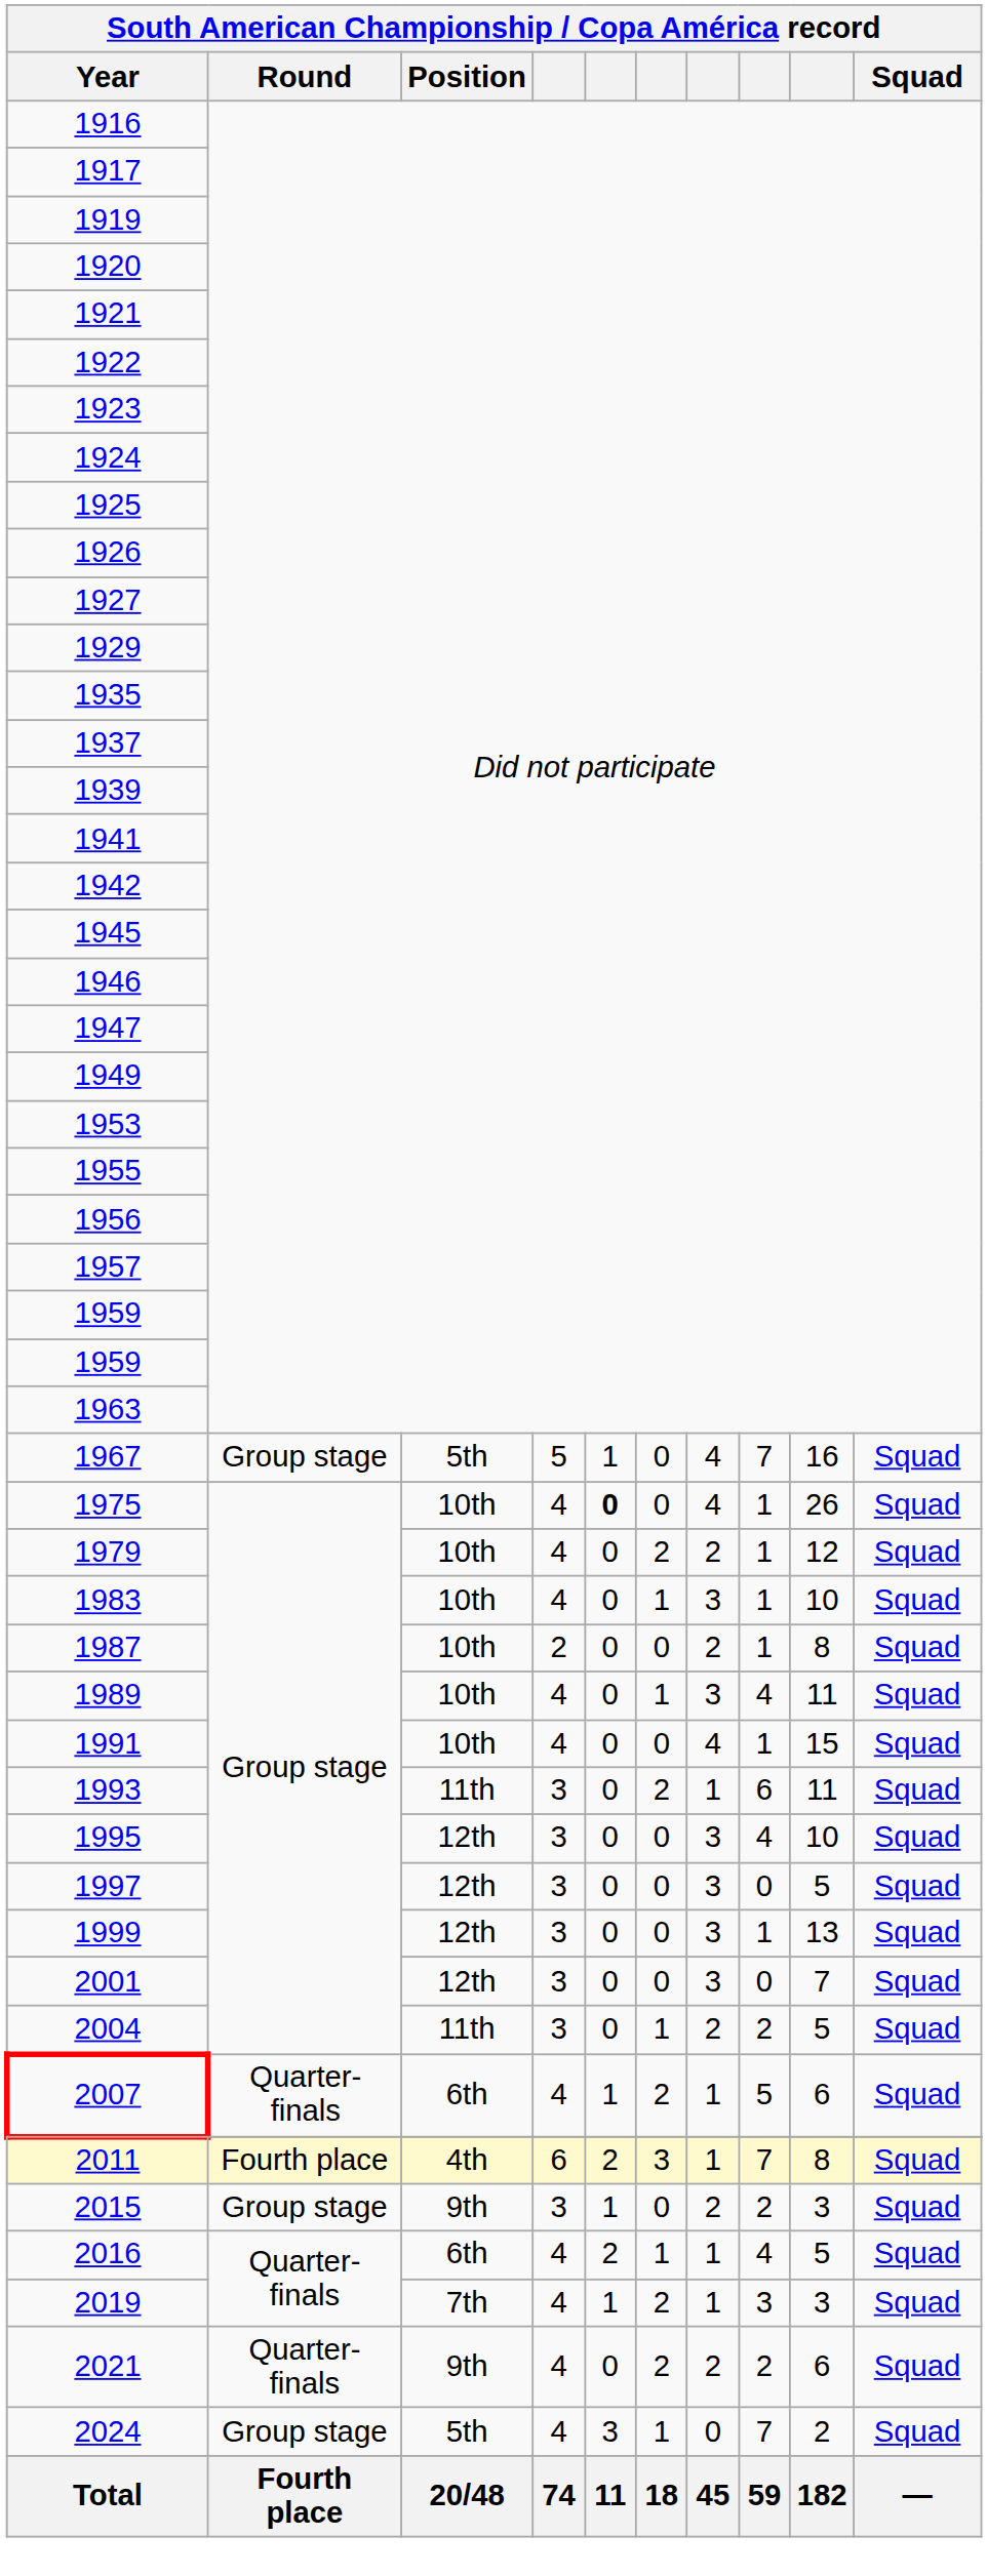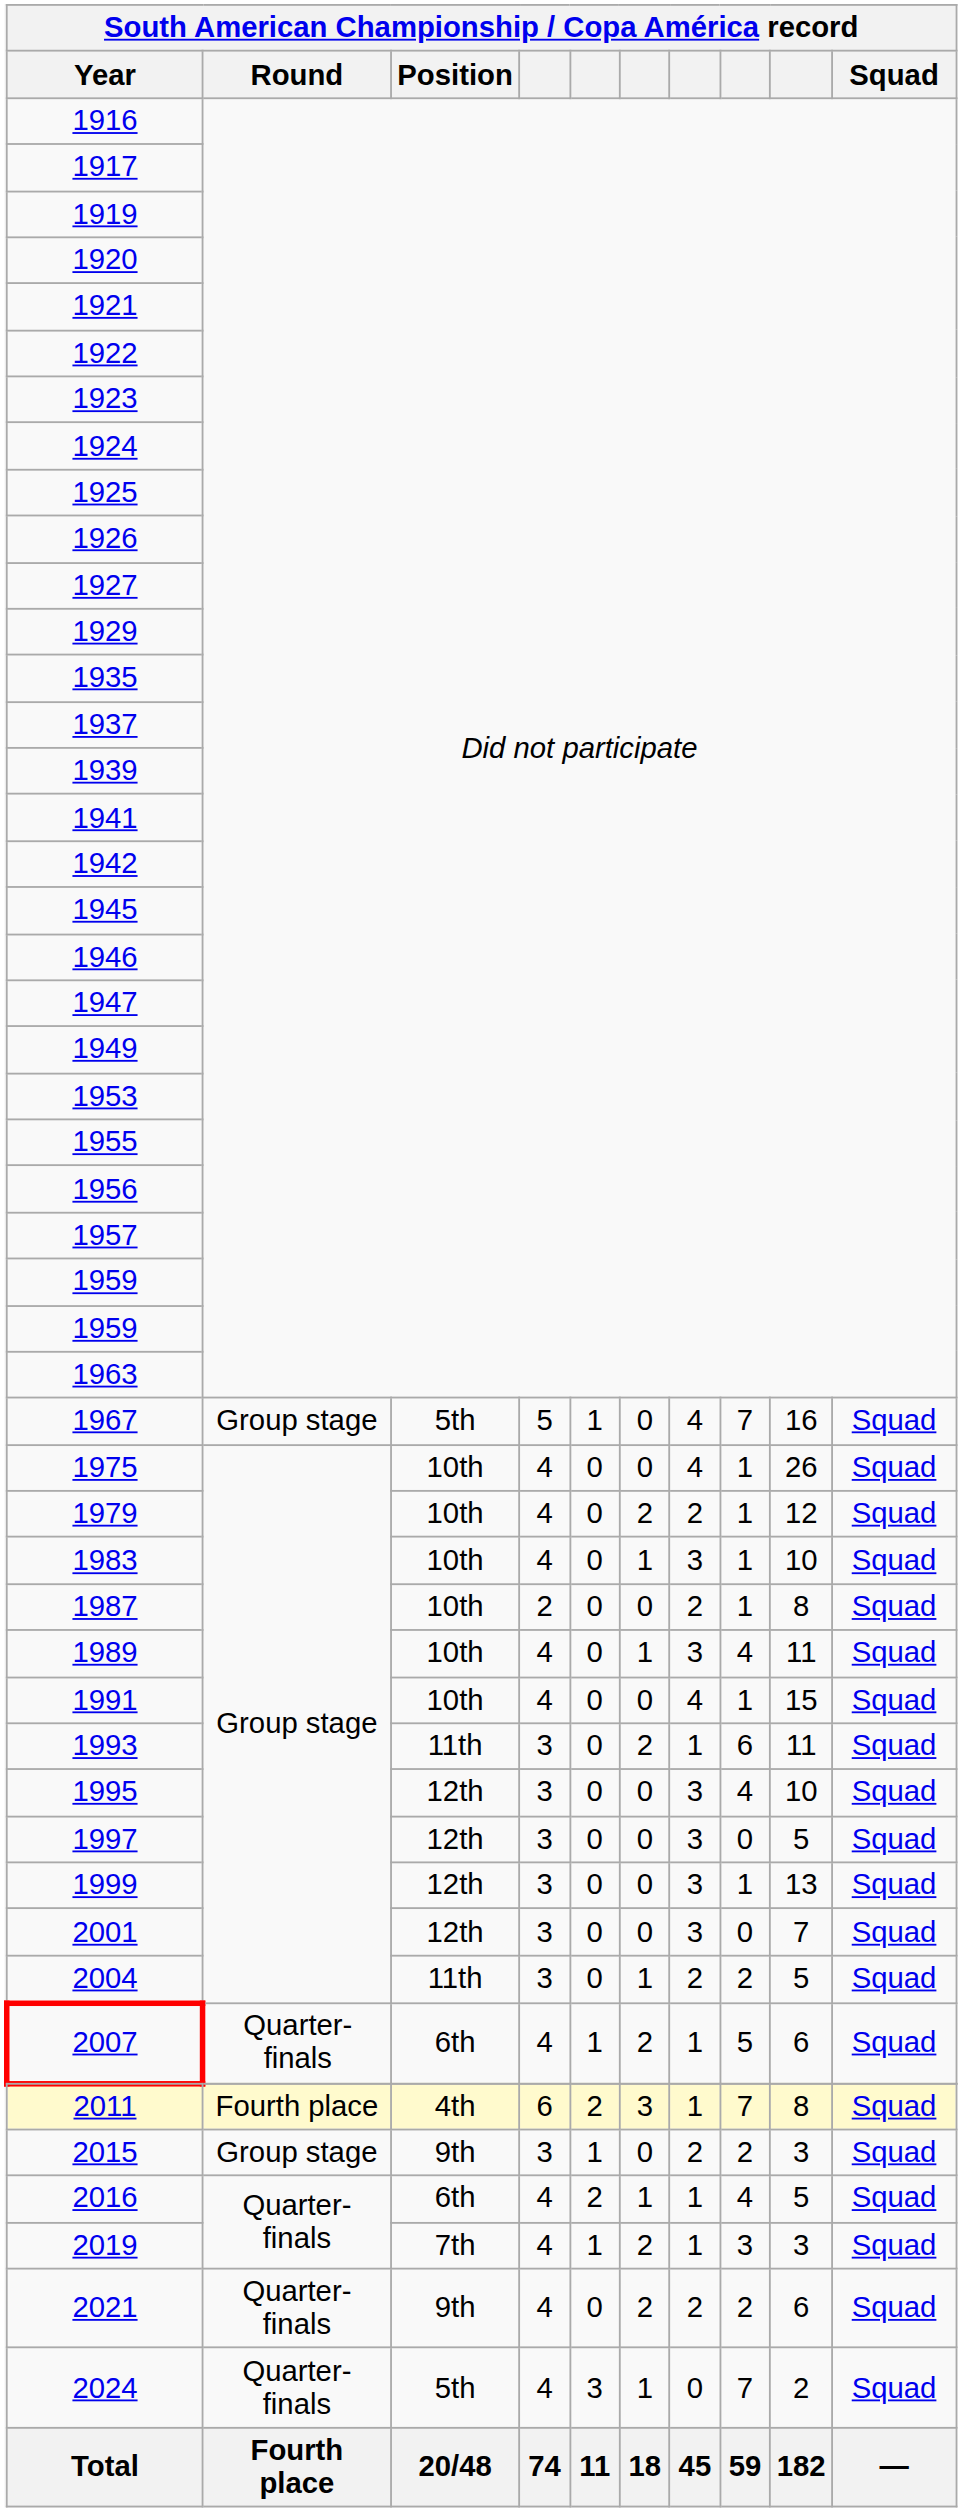1975 | column 5: bold -> normal
2024 | Round: Group stage -> Quarter-finals
